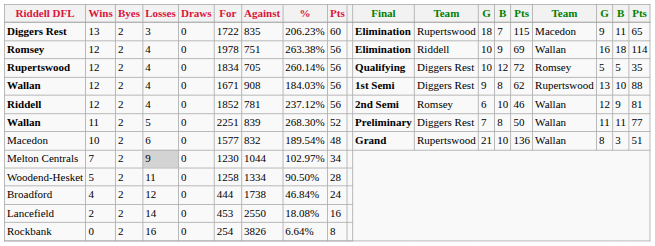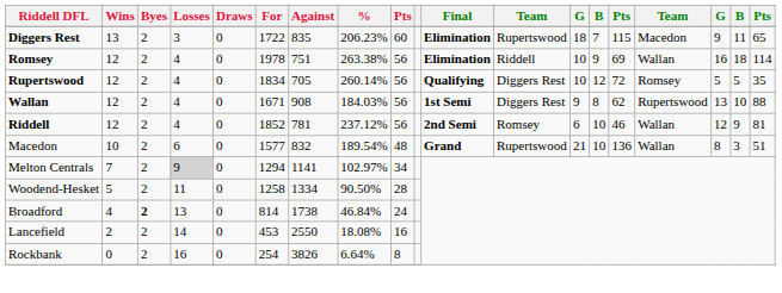- row: Wallan | 11 | 2 | 5 | 0 | 2251 | 839 | 268.30% | 52 | Preliminary | Diggers Rest | 7 | 8 | 50 | Wallan | 11 | 11 | 77
Melton Centrals | For: 1230 -> 1294
Melton Centrals | Against: 1044 -> 1141
Broadford | Byes: normal -> bold
Broadford | Losses: 12 -> 13
Broadford | For: 444 -> 814
